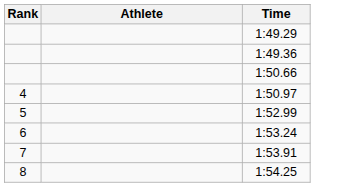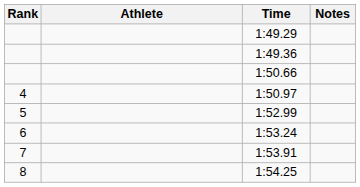+ column: Notes
